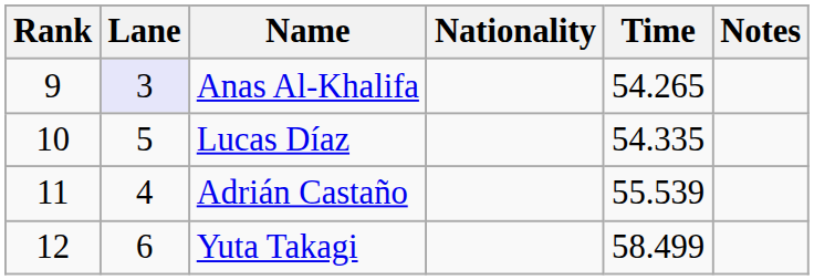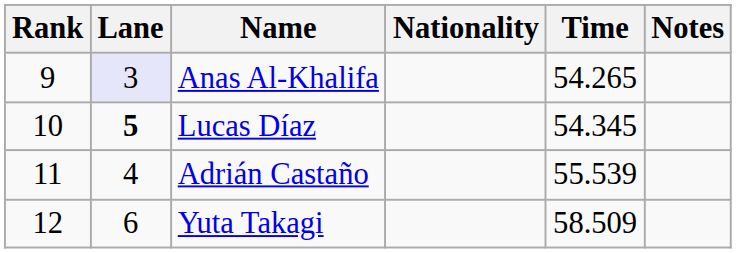Lucas Díaz | Lane: normal -> bold
Lucas Díaz | Time: 54.335 -> 54.345
Yuta Takagi | Time: 58.499 -> 58.509
